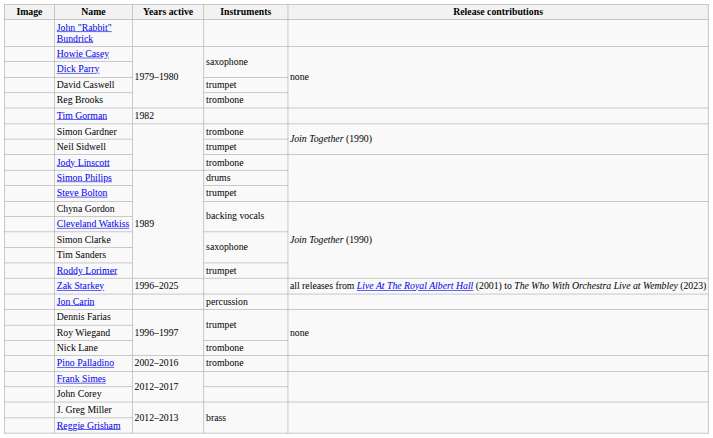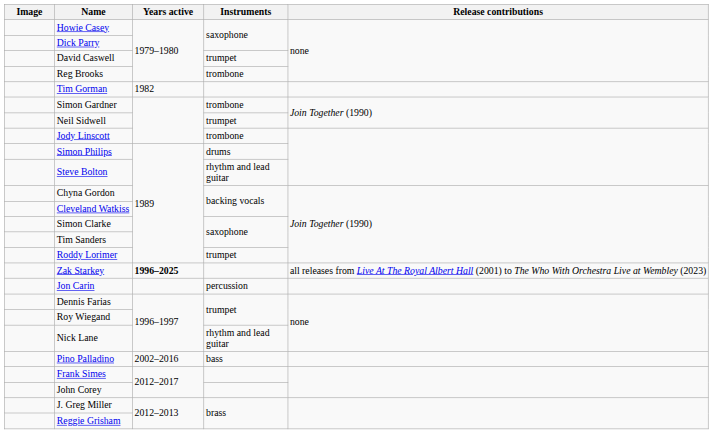- row: John "Rabbit" Bundrick
Steve Bolton | Instruments: trumpet -> rhythm and lead guitar
Zak Starkey | Years active: normal -> bold
Nick Lane | Instruments: trombone -> rhythm and lead guitar
Pino Palladino | Instruments: trombone -> bass
